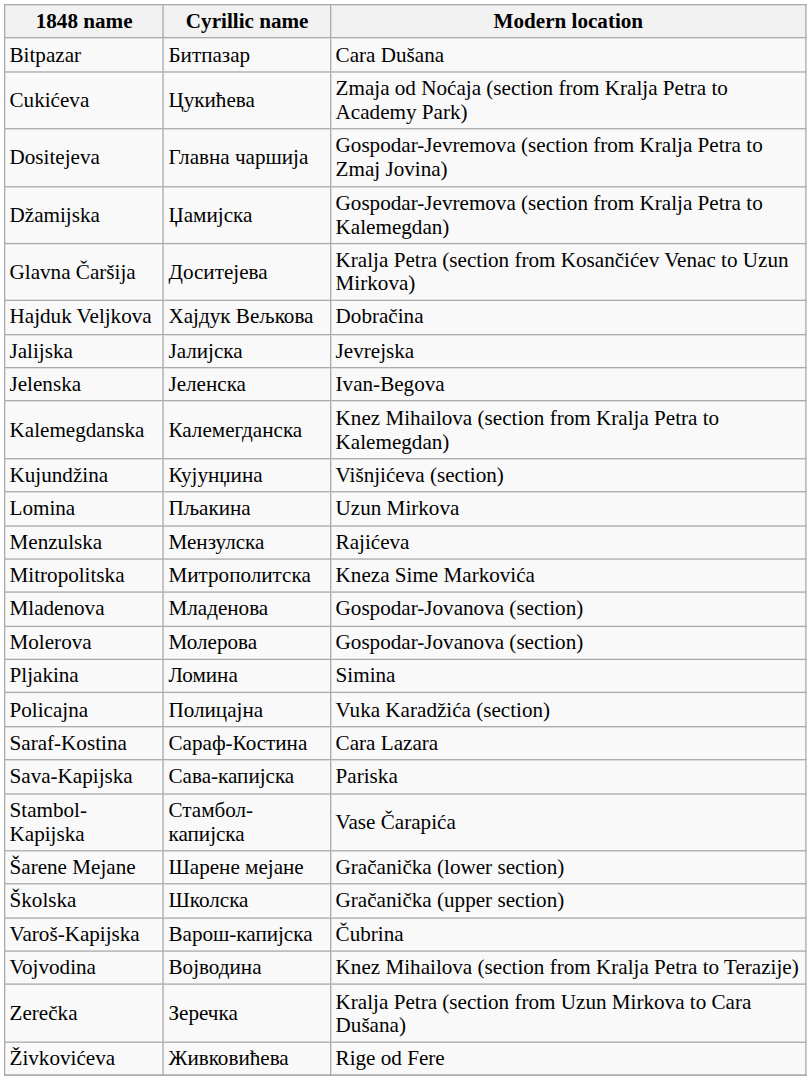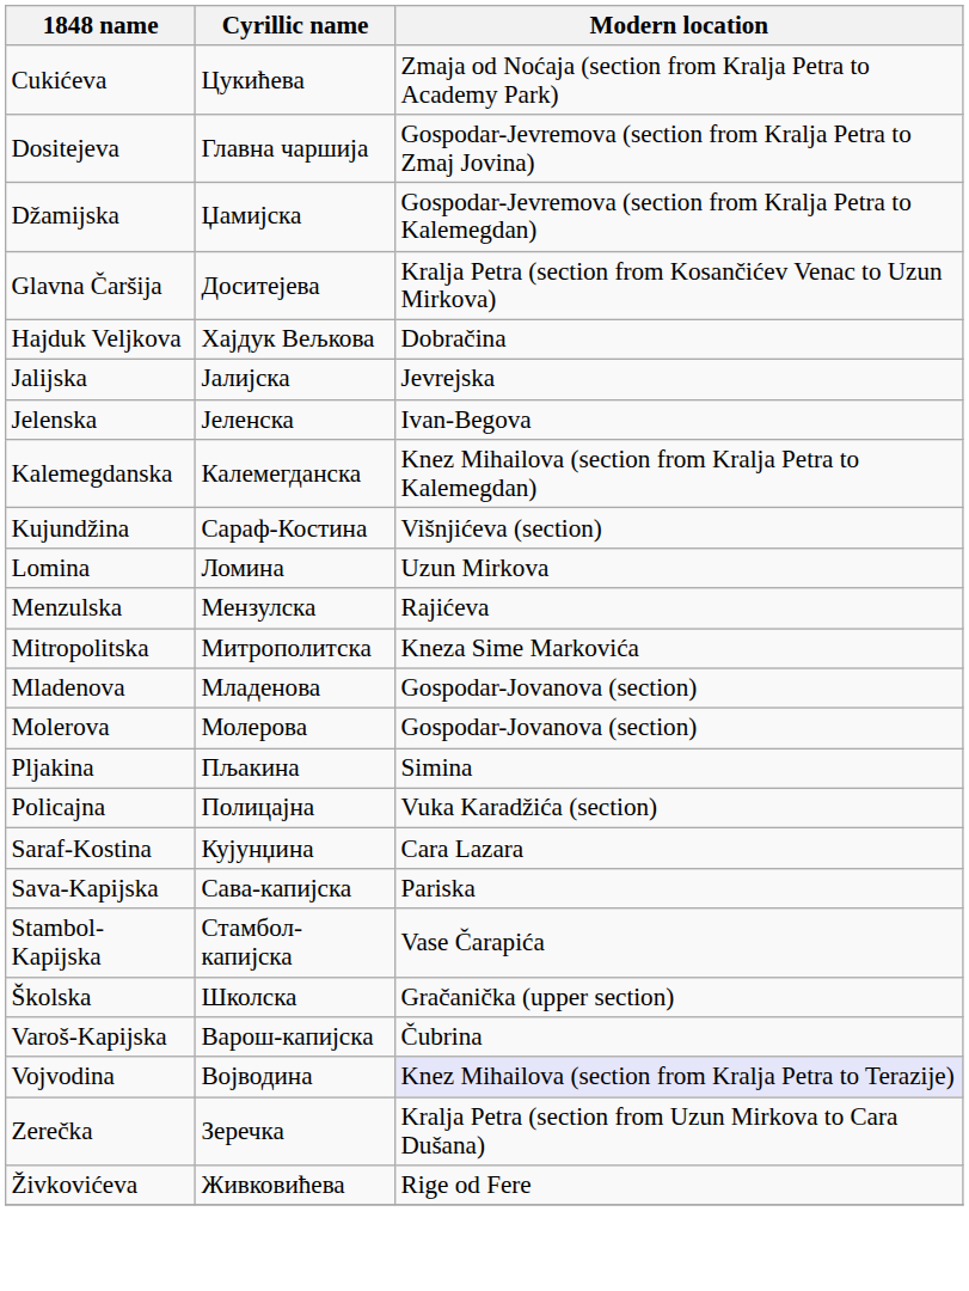- row: Bitpazar | Битпазар | Cara Dušana
Kujundžina | Cyrillic name: Кујунџина -> Сараф-Костина
Lomina | Cyrillic name: Пљакина -> Ломина
Pljakina | Cyrillic name: Ломина -> Пљакина
Saraf-Kostina | Cyrillic name: Сараф-Костина -> Кујунџина
- row: Šarene Mejane | Шарене мејане | Gračanička (lower section)
Vojvodina | Modern location: no background -> lavender background
